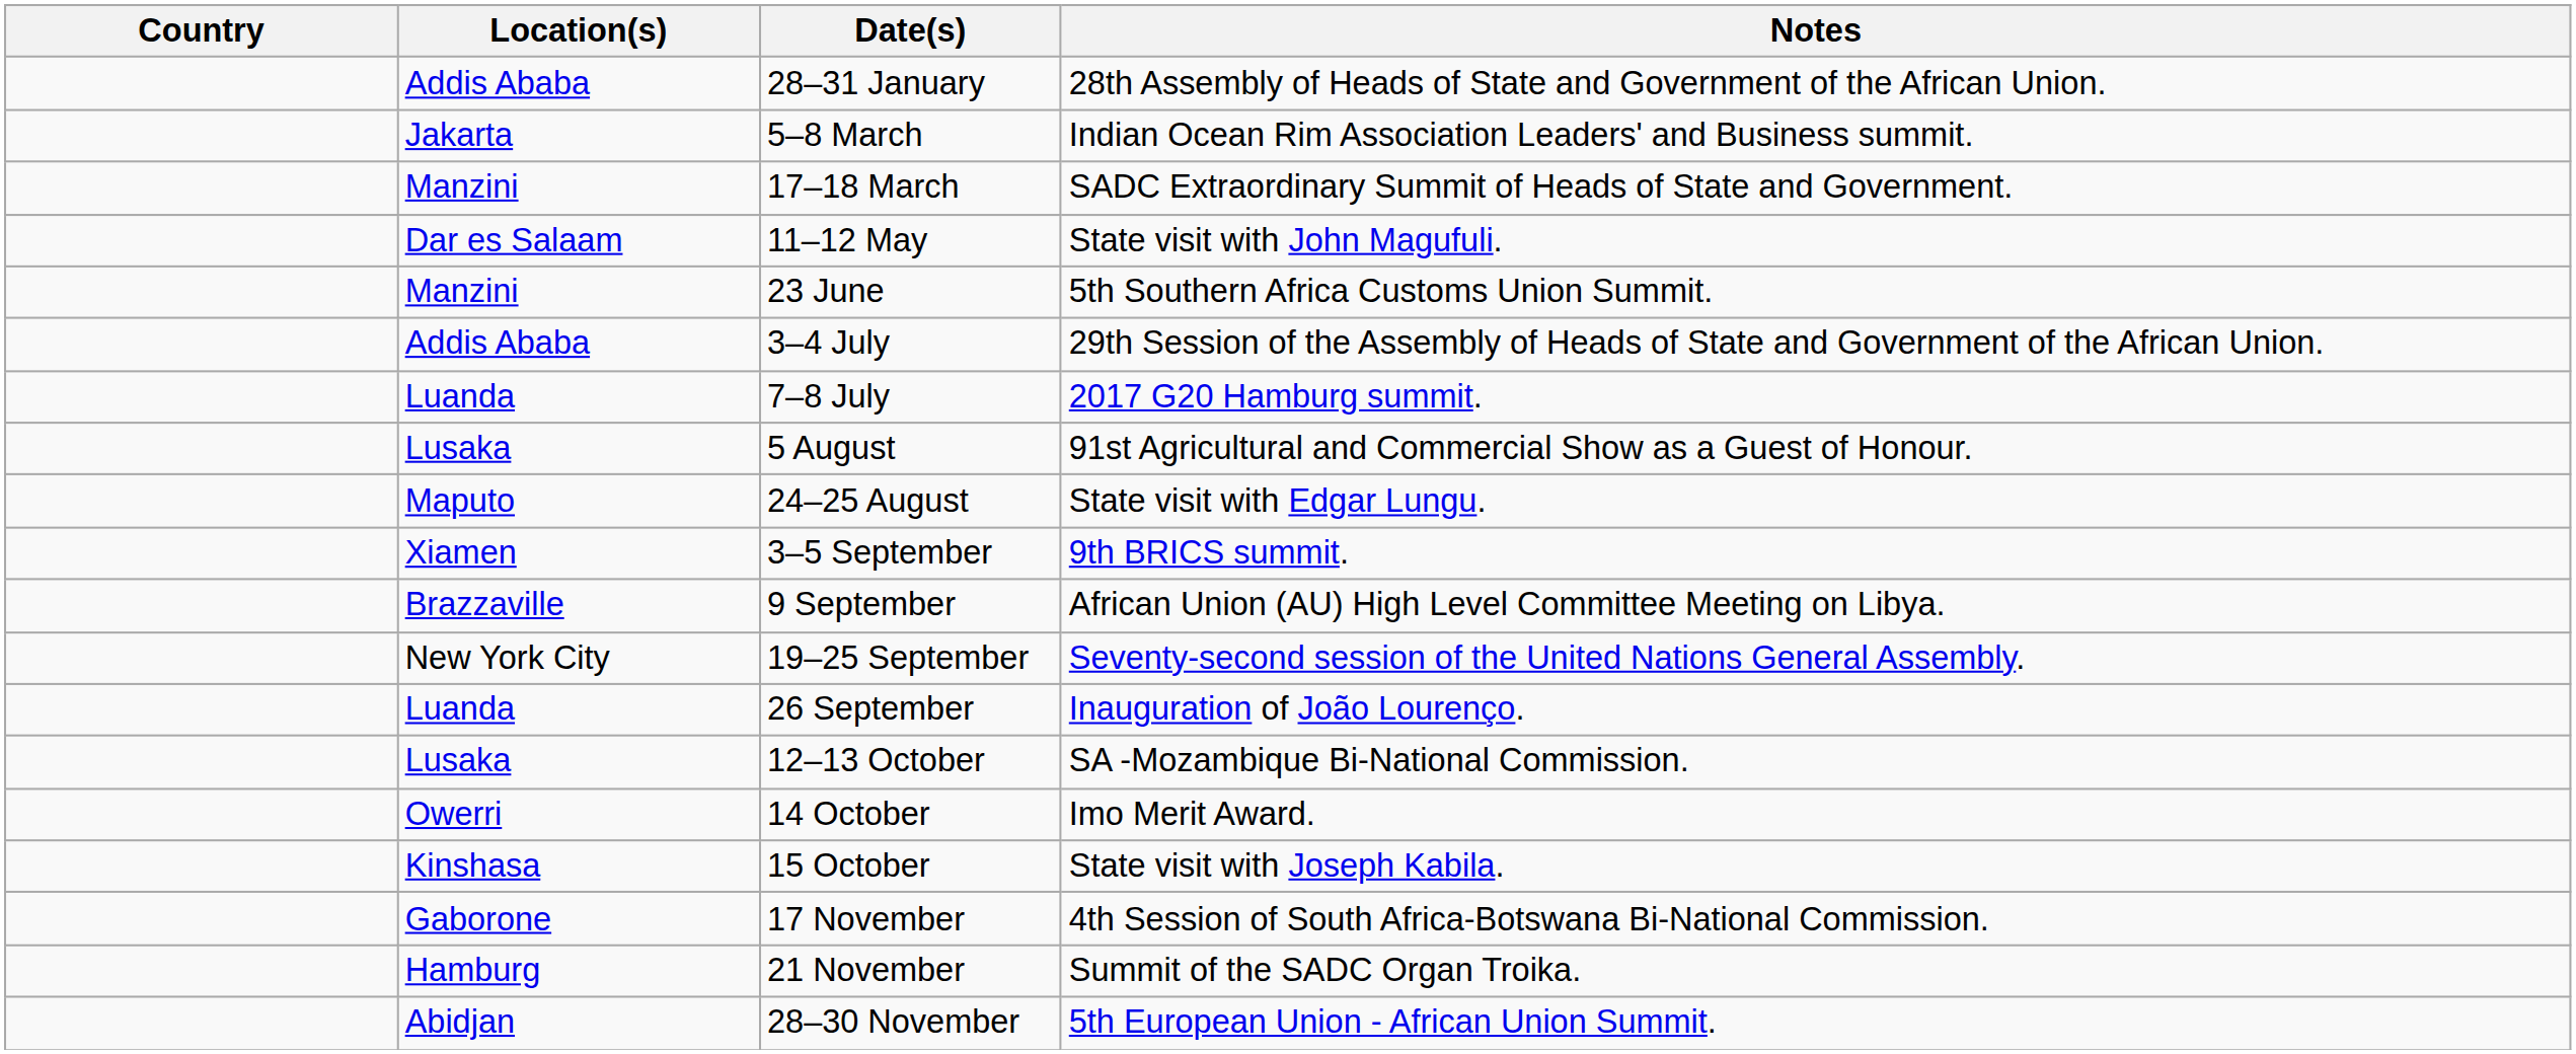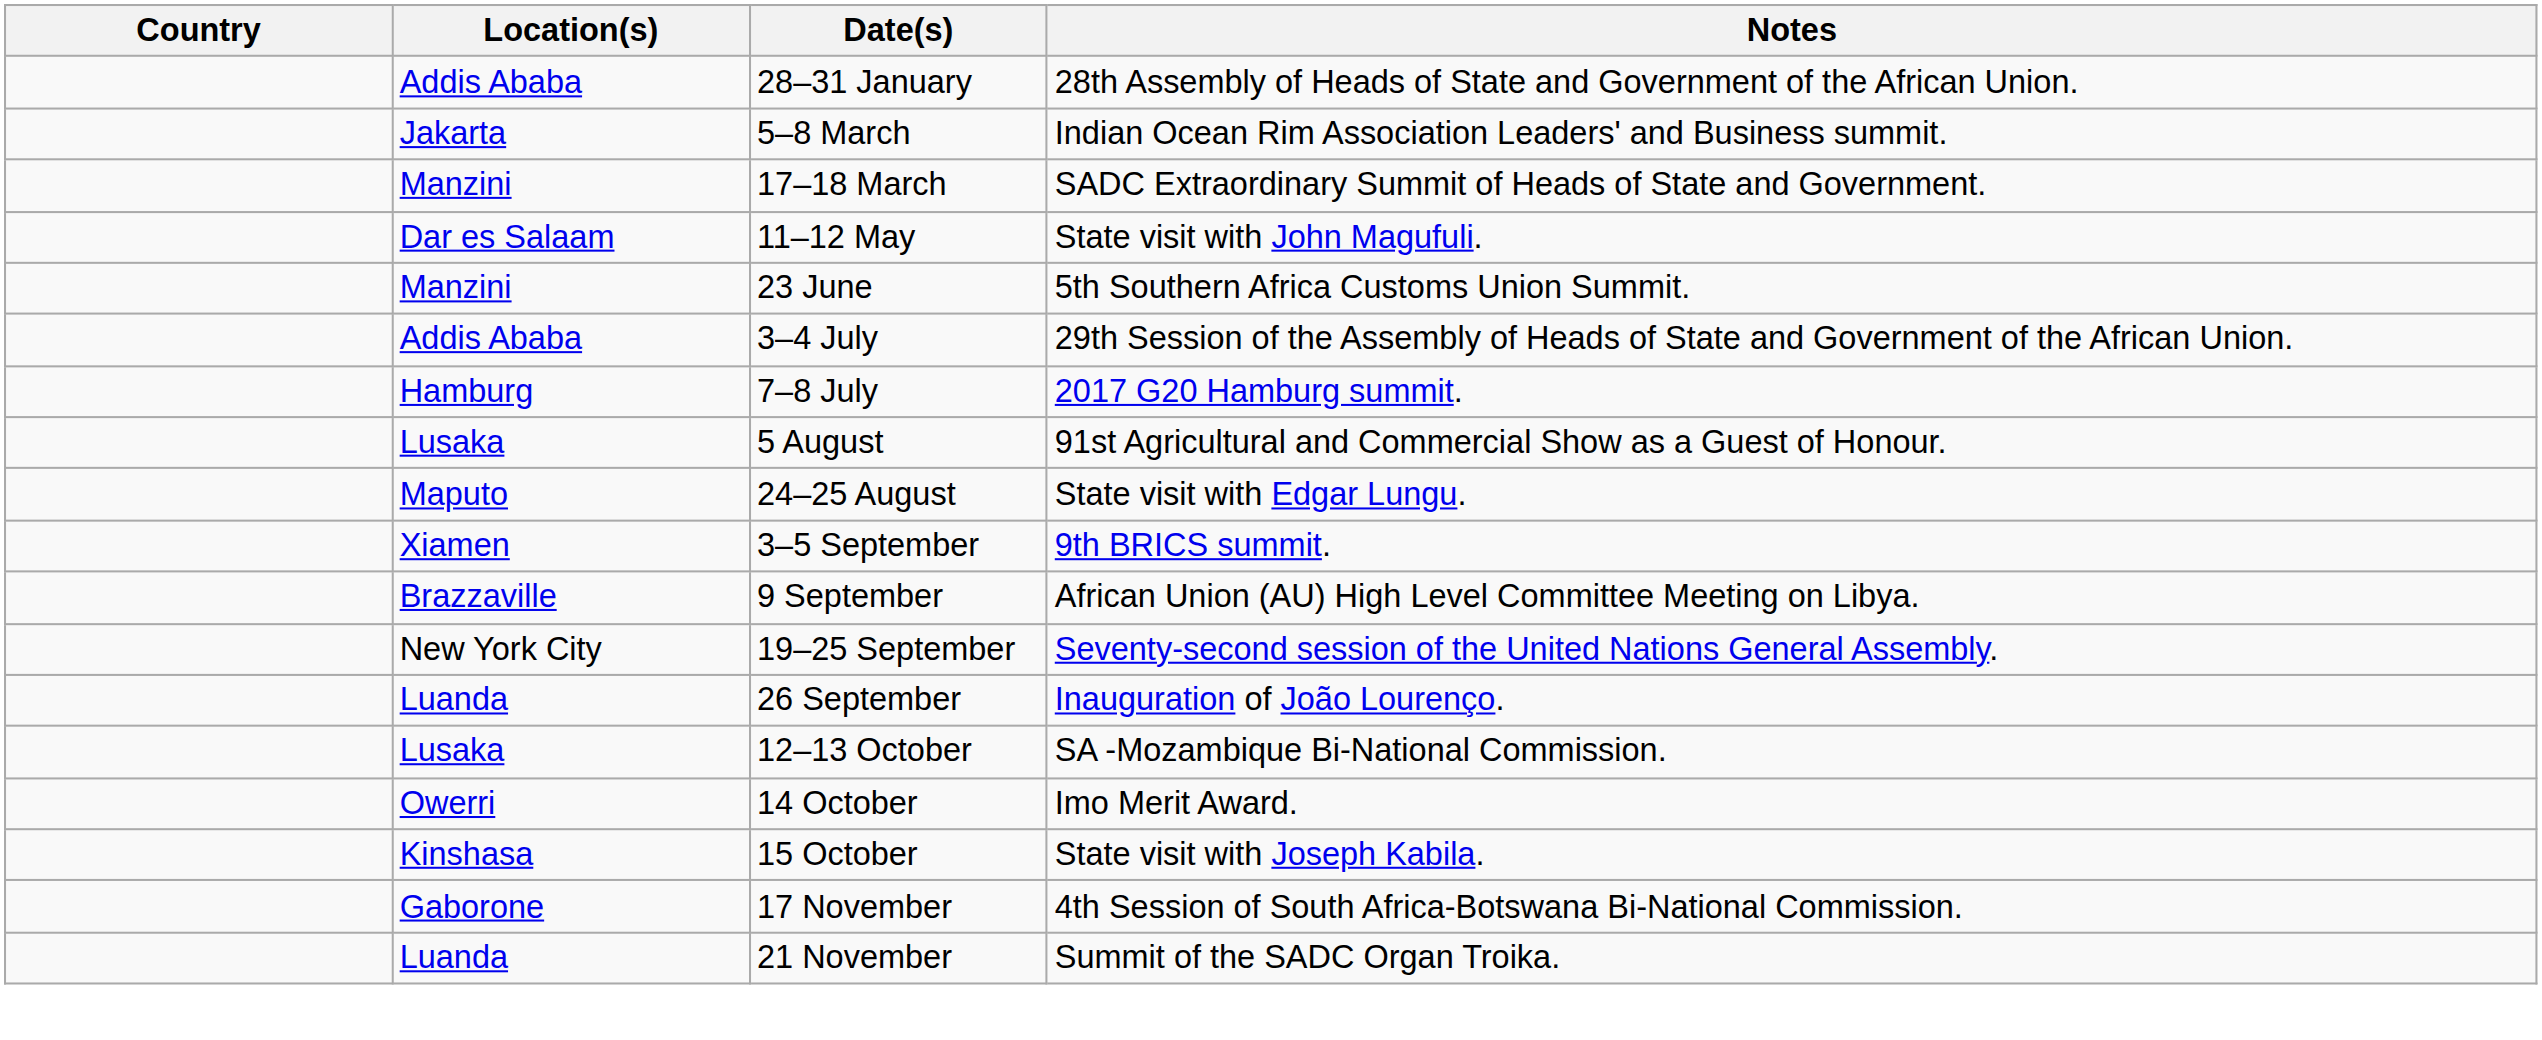7–8 July | Location(s): Luanda -> Hamburg
21 November | Location(s): Hamburg -> Luanda
- row: Abidjan | 28–30 November | 5th European Union - African Union Summit.
